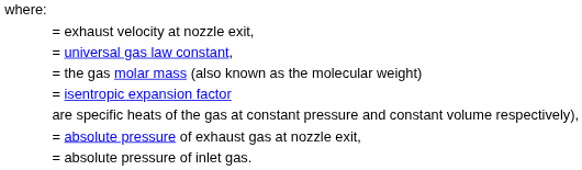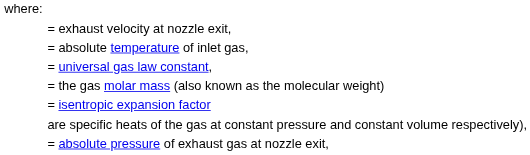+ row: = absolute temperature of inlet gas,
- row: = absolute pressure of inlet gas.
